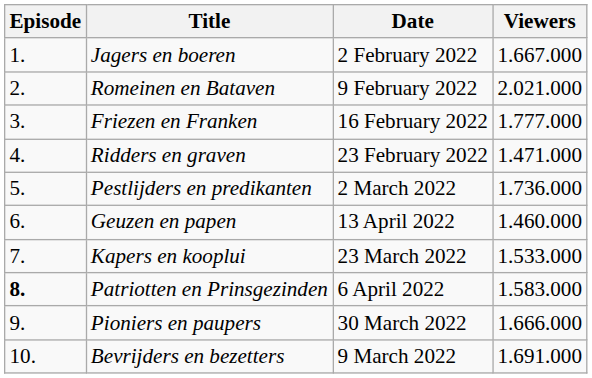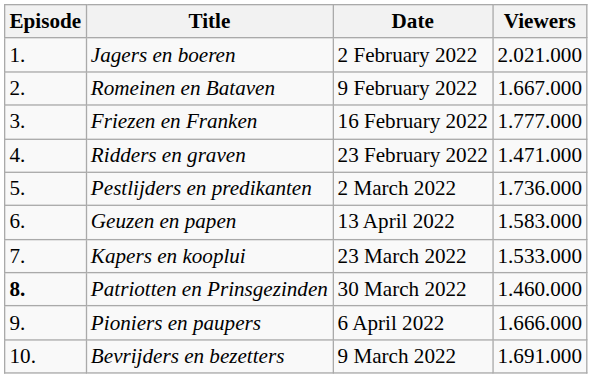Jagers en boeren | Viewers: 1.667.000 -> 2.021.000
Romeinen en Bataven | Viewers: 2.021.000 -> 1.667.000
Geuzen en papen | Viewers: 1.460.000 -> 1.583.000
Patriotten en Prinsgezinden | Date: 6 April 2022 -> 30 March 2022
Patriotten en Prinsgezinden | Viewers: 1.583.000 -> 1.460.000
Pioniers en paupers | Date: 30 March 2022 -> 6 April 2022
